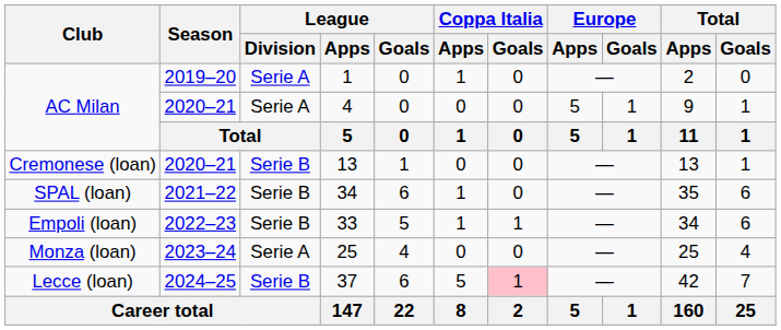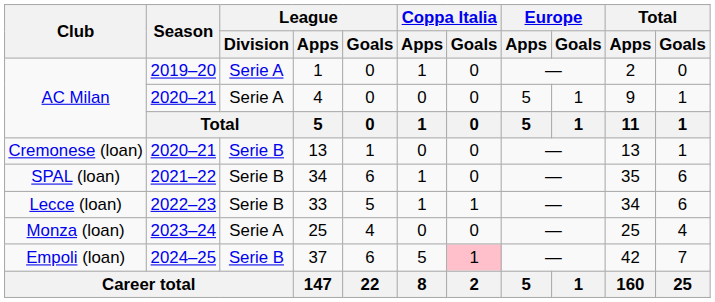33 | Club: Empoli (loan) -> Lecce (loan)
37 | Club: Lecce (loan) -> Empoli (loan)
